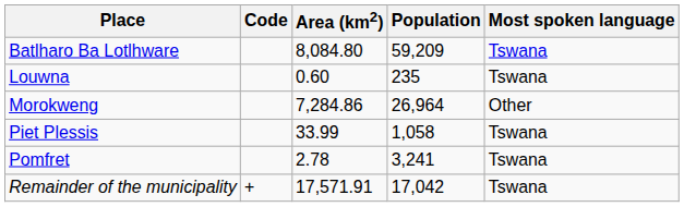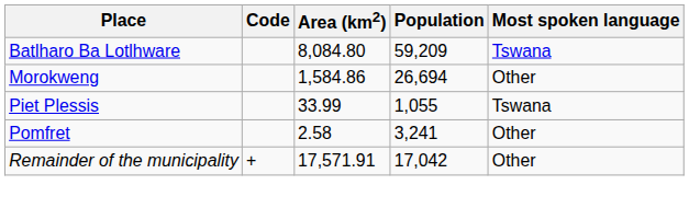- row: Louwna | 0.60 | 235 | Tswana
Morokweng | Area (km2): 7,284.86 -> 1,584.86
Morokweng | Population: 26,964 -> 26,694
Piet Plessis | Population: 1,058 -> 1,055
Pomfret | Area (km2): 2.78 -> 2.58
Pomfret | Most spoken language: Tswana -> Other
Remainder of the municipality | Most spoken language: Tswana -> Other
